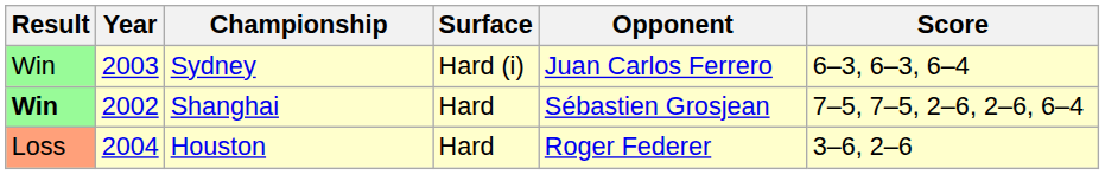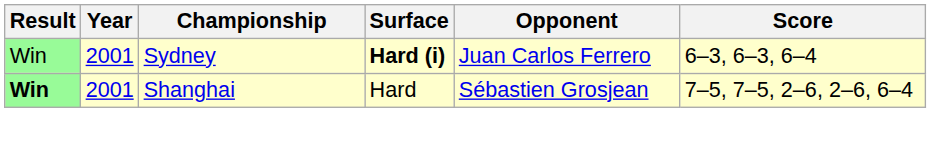Sydney | Year: 2003 -> 2001
Sydney | Surface: normal -> bold
Shanghai | Year: 2002 -> 2001
- row: Loss | 2004 | Houston | Hard | Roger Federer | 3–6, 2–6
